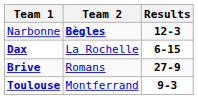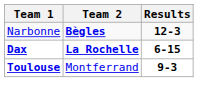Dax | Team 2: normal -> bold
- row: Brive | Romans | 27-9
